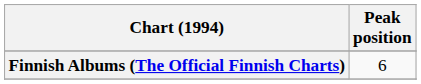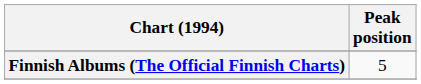Finnish Albums (The Official Finnish Charts) | Peak position: 6 -> 5
